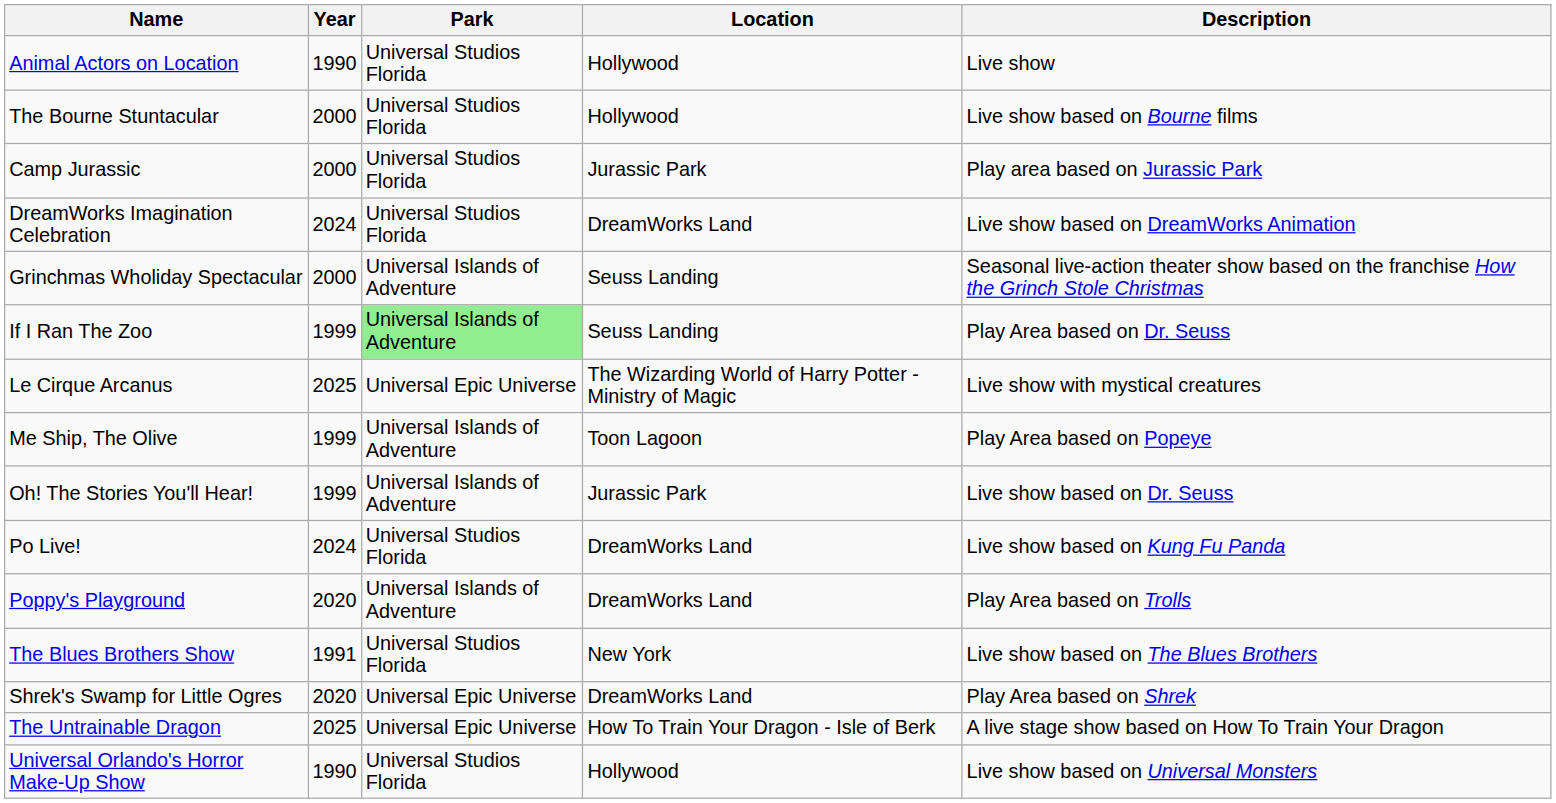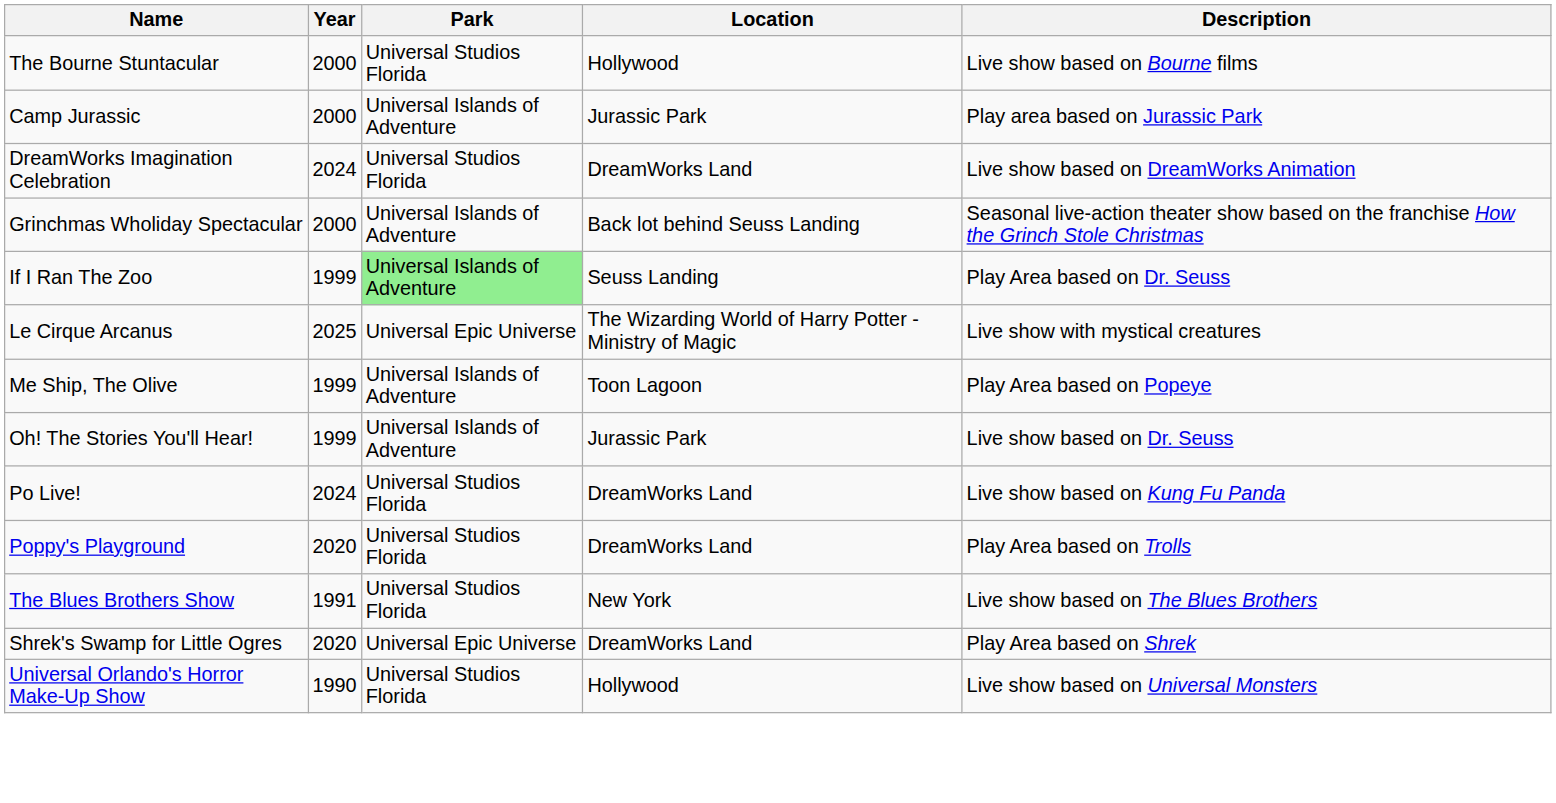- row: Animal Actors on Location | 1990 | Universal Studios Florida | Hollywood | Live show
Camp Jurassic | Park: Universal Studios Florida -> Universal Islands of Adventure
Grinchmas Wholiday Spectacular | Location: Seuss Landing -> Back lot behind Seuss Landing
Poppy's Playground | Park: Universal Islands of Adventure -> Universal Studios Florida
- row: The Untrainable Dragon | 2025 | Universal Epic Universe | How To Train Your Dragon - Isle of Berk | A live stage show based on How To Train Your Dragon
